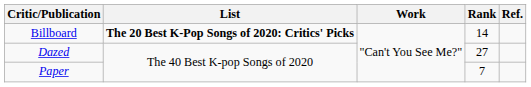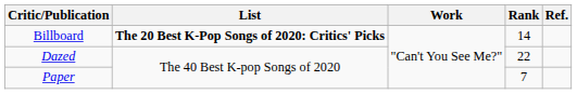Dazed | Rank: 27 -> 22
